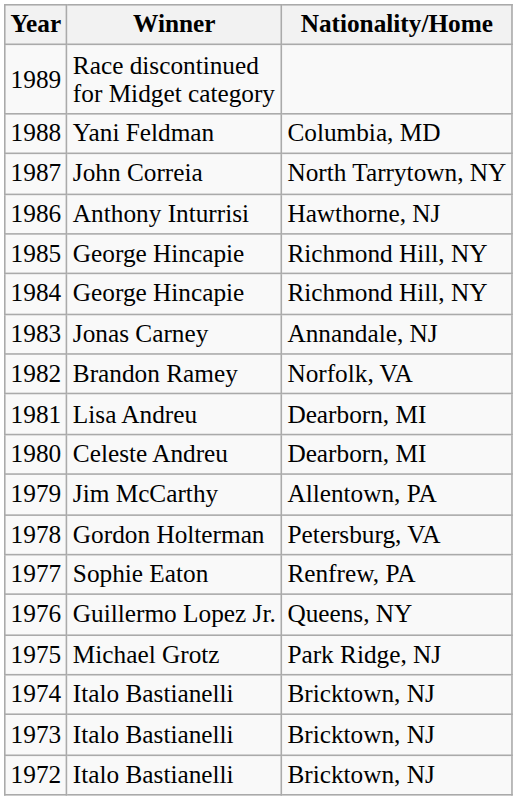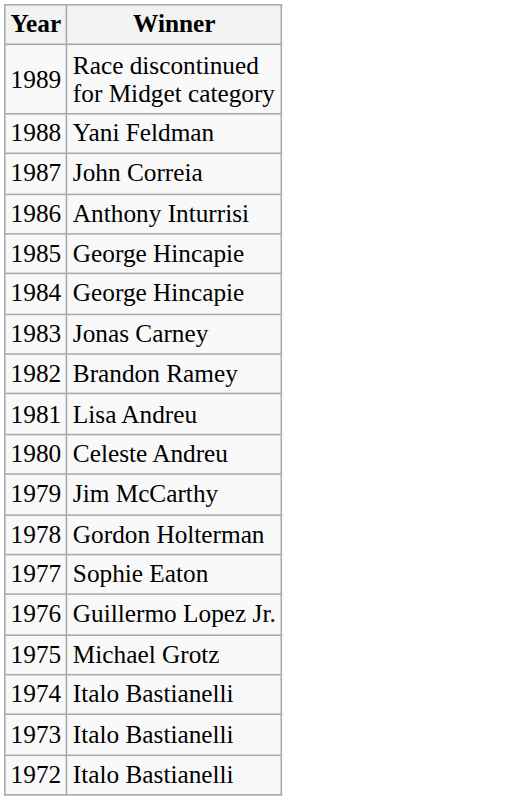- column: Nationality/Home | Columbia, MD | North Tarrytown, NY | Hawthorne, NJ | Richmond Hill, NY | Richmond Hill, NY | Annandale, NJ | Norfolk, VA | Dearborn, MI | Dearborn, MI | Allentown, PA | Petersburg, VA | Renfrew, PA | Queens, NY | Park Ridge, NJ | Bricktown, NJ | Bricktown, NJ | Bricktown, NJ
